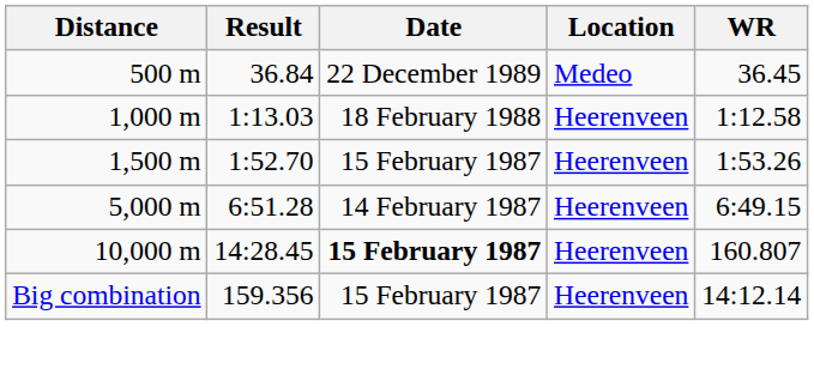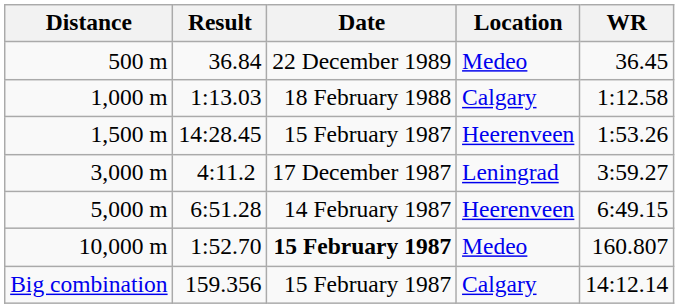1,000 m | Location: Heerenveen -> Calgary
1,500 m | Result: 1:52.70 -> 14:28.45
+ row: 3,000 m | 4:11.2 | 17 December 1987 | Leningrad | 3:59.27
10,000 m | Result: 14:28.45 -> 1:52.70
10,000 m | Location: Heerenveen -> Medeo
Big combination | Location: Heerenveen -> Calgary
